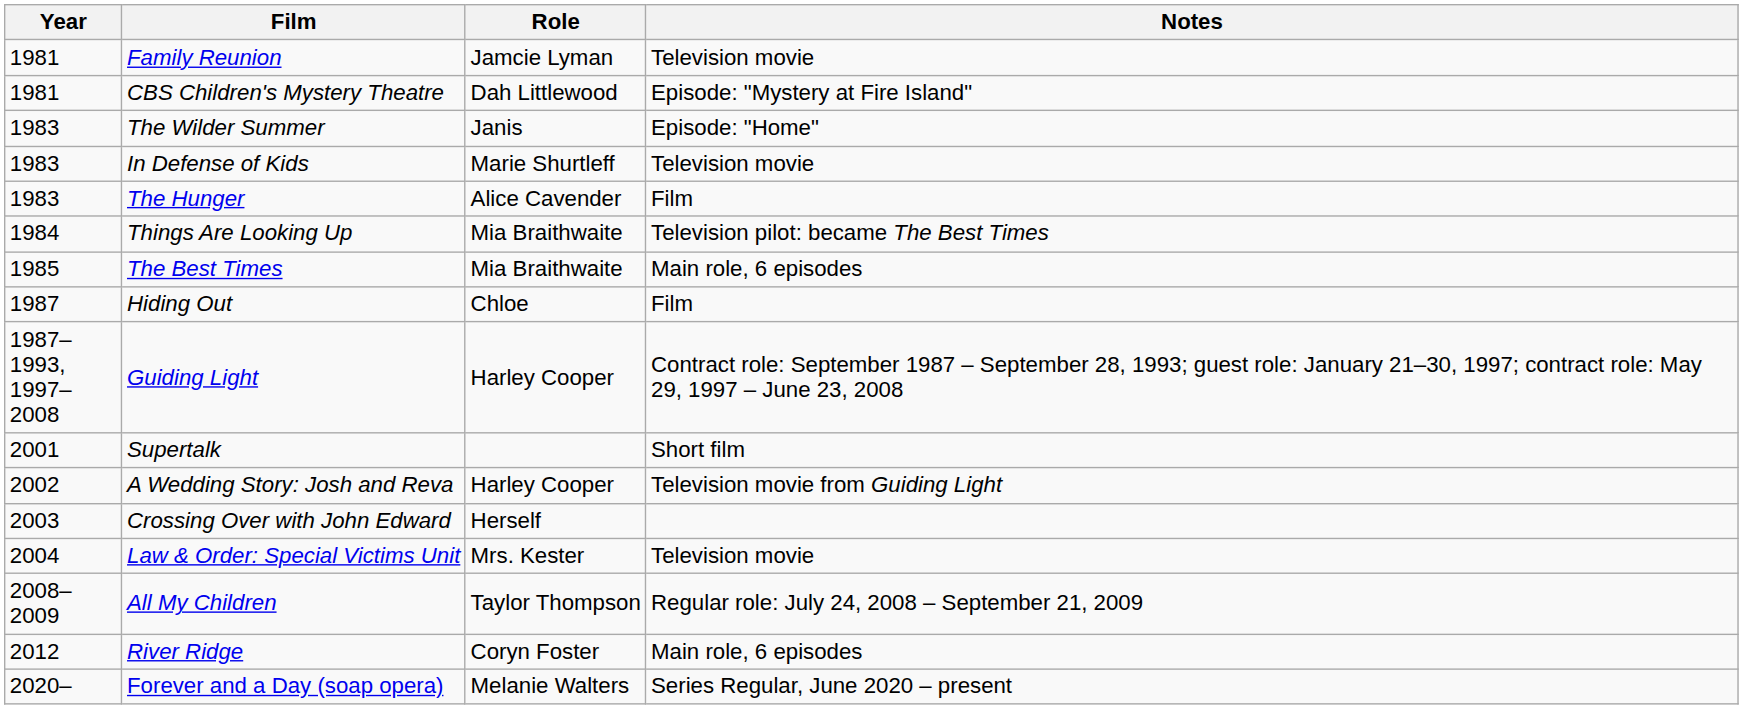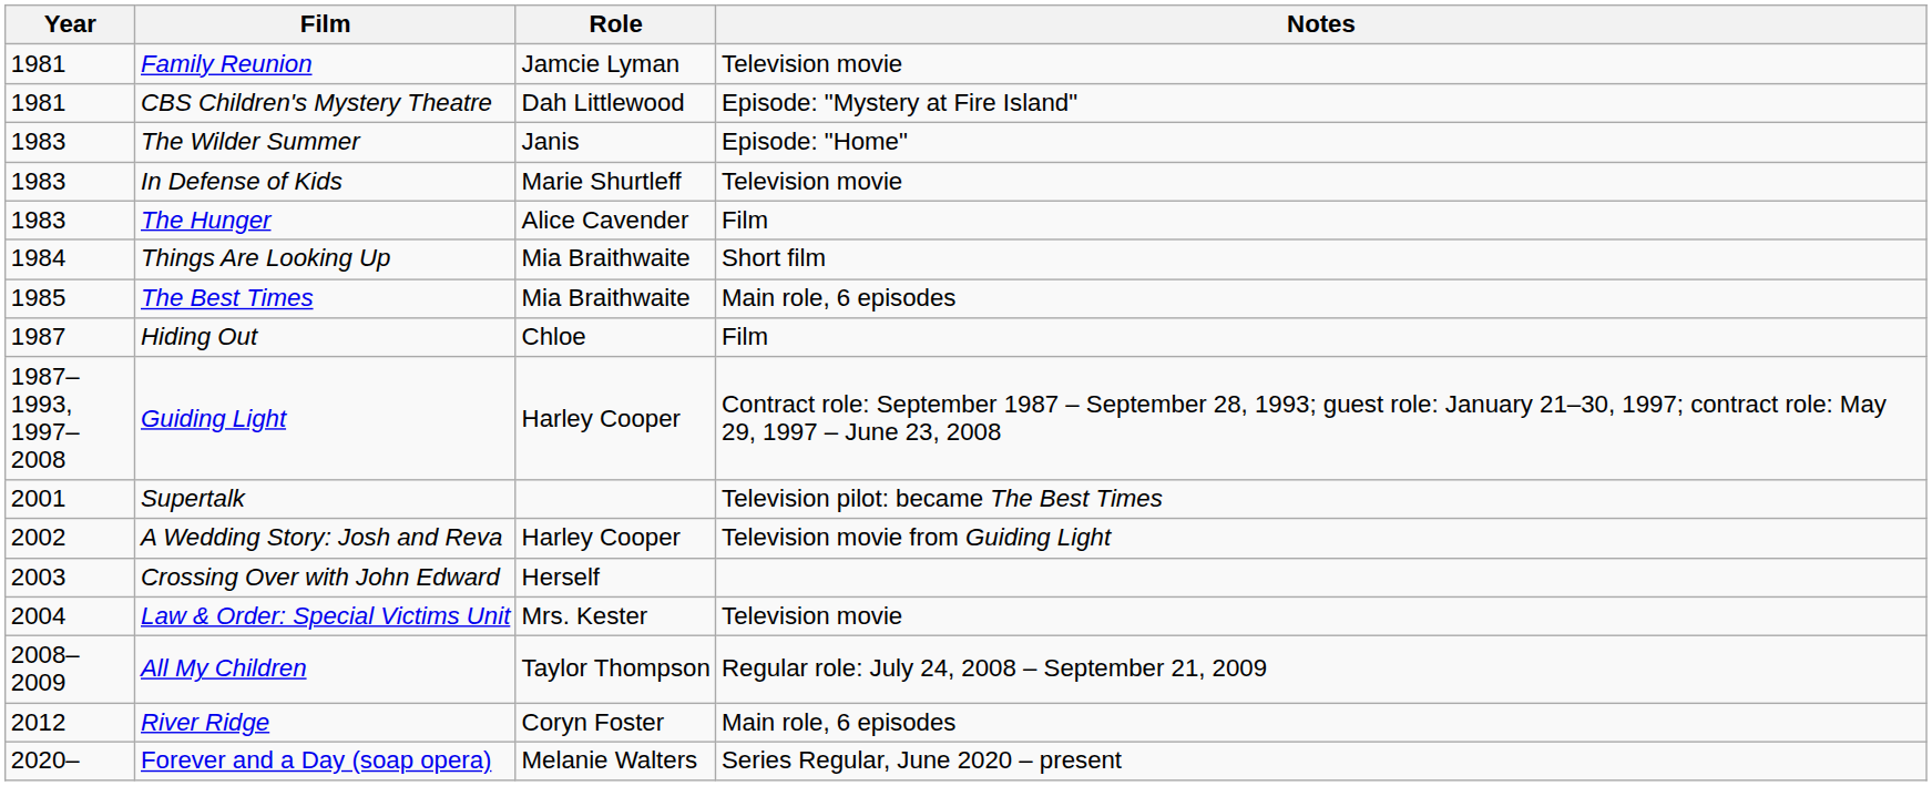Things Are Looking Up | Notes: Television pilot: became The Best Times -> Short film
Supertalk | Notes: Short film -> Television pilot: became The Best Times
